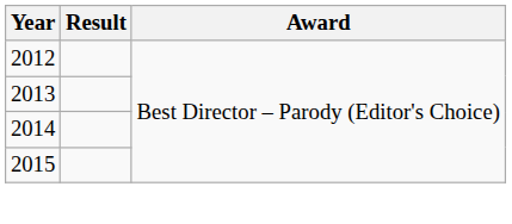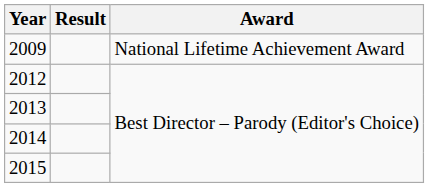+ row: 2009 | National Lifetime Achievement Award
